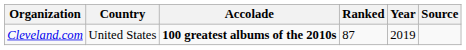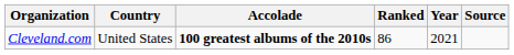Cleveland.com | Ranked: 87 -> 86
Cleveland.com | Year: 2019 -> 2021
